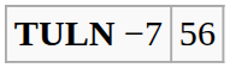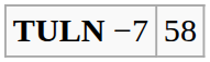TULN −7 | column 2: 56 -> 58
